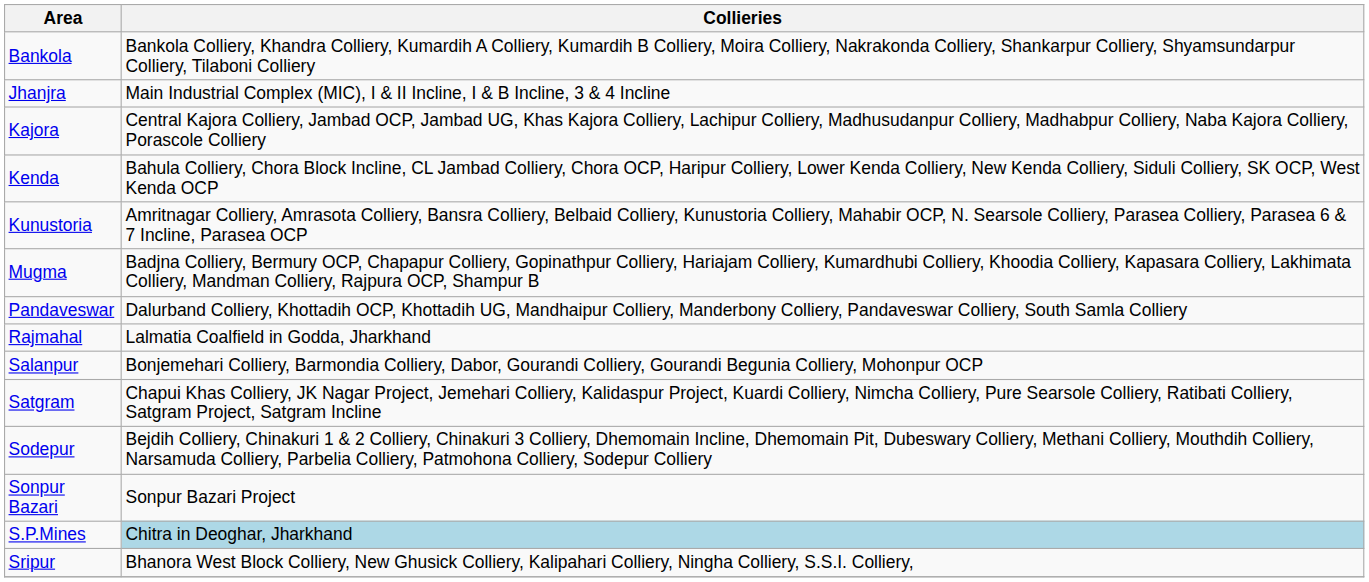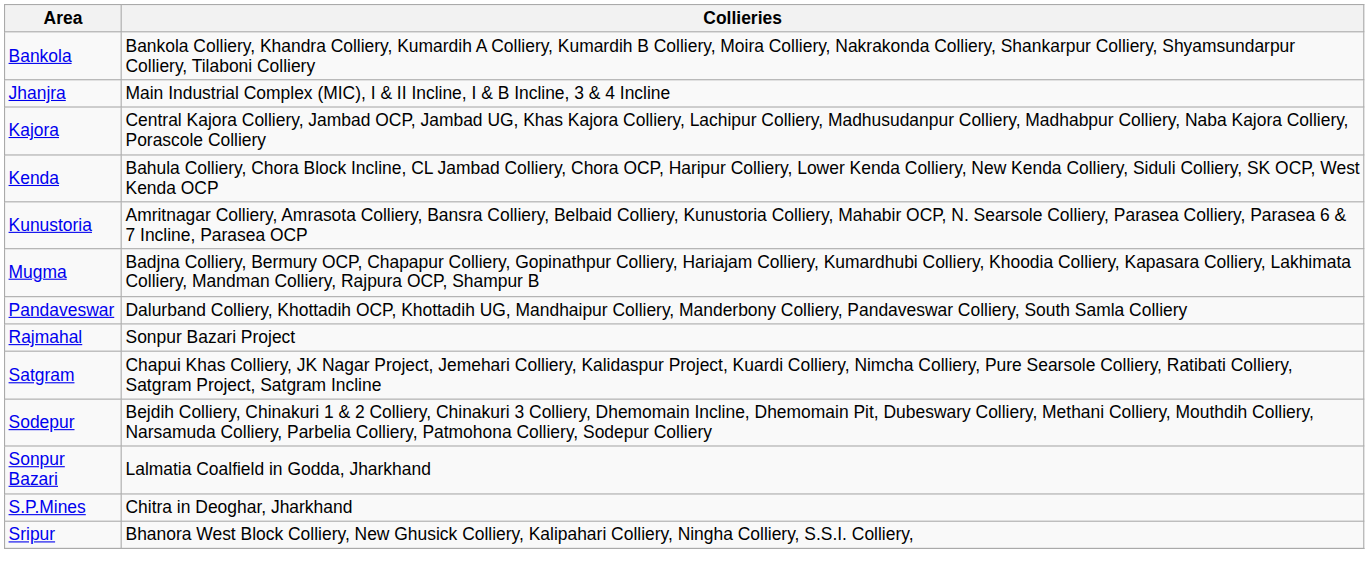Rajmahal | Collieries: Lalmatia Coalfield in Godda, Jharkhand -> Sonpur Bazari Project
- row: Salanpur | Bonjemehari Colliery, Barmondia Colliery, Dabor, Gourandi Colliery, Gourandi Begunia Colliery, Mohonpur OCP
Sonpur Bazari | Collieries: Sonpur Bazari Project -> Lalmatia Coalfield in Godda, Jharkhand
S.P.Mines | Collieries: lightblue background -> no background
